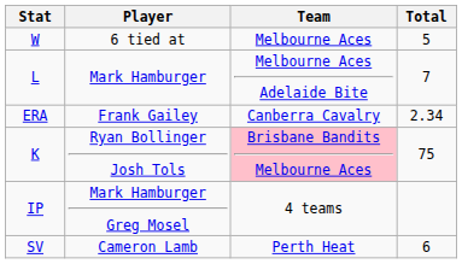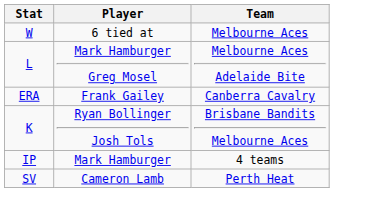- column: Total | 5 | 7 | 2.34 | 75 | 6
L | Player: Mark Hamburger -> Mark Hamburger Greg Mosel
K | Team: pink background -> no background
IP | Player: Mark Hamburger Greg Mosel -> Mark Hamburger
